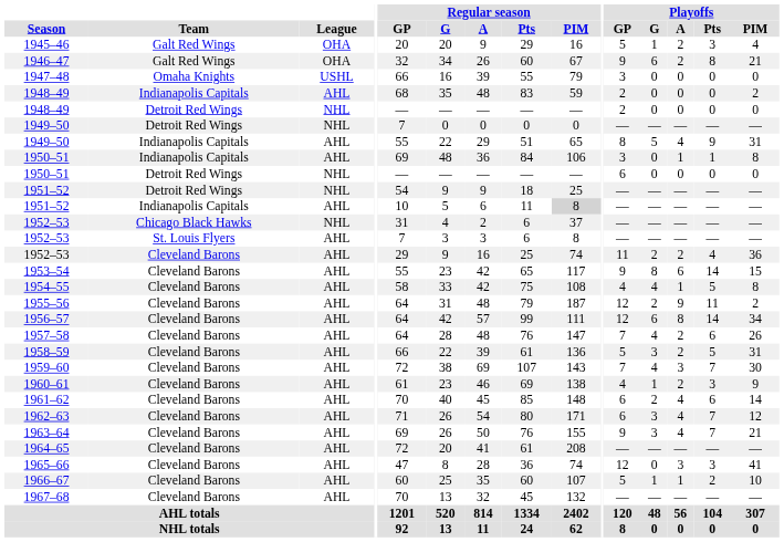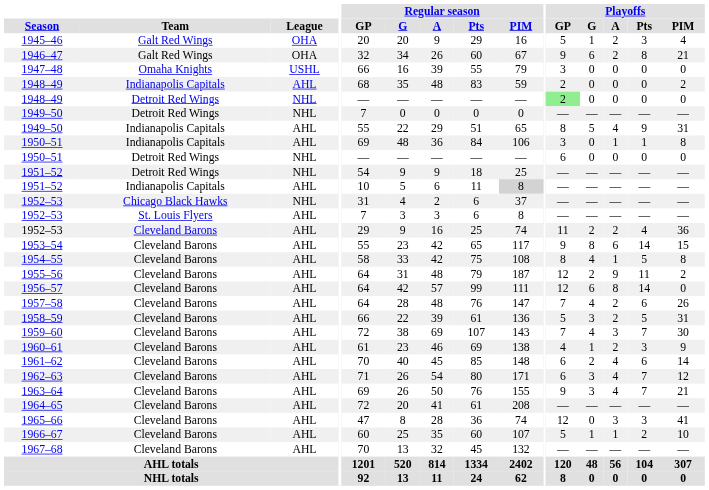1948–49 / Detroit Red Wings | Playoffs / GP: no background -> lightgreen background
1954–55 | Playoffs / GP: 4 -> 8
1956–57 | Playoffs / PIM: 34 -> 0
